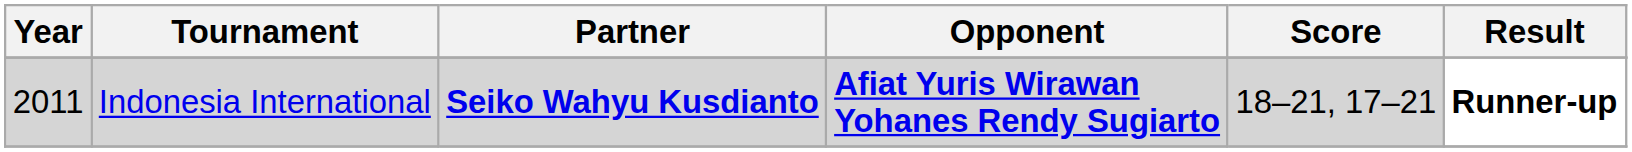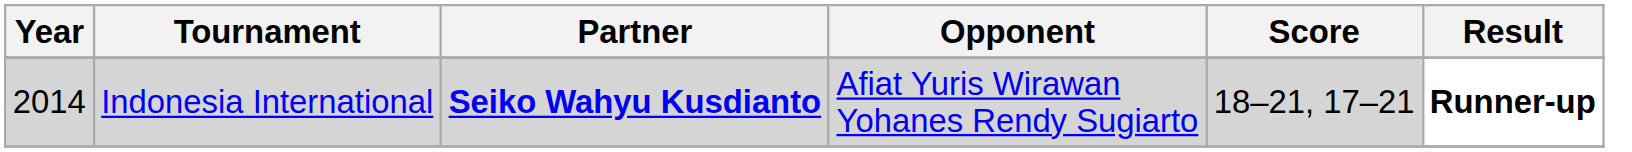Indonesia International | Year: 2011 -> 2014
Indonesia International | Opponent: bold -> normal
